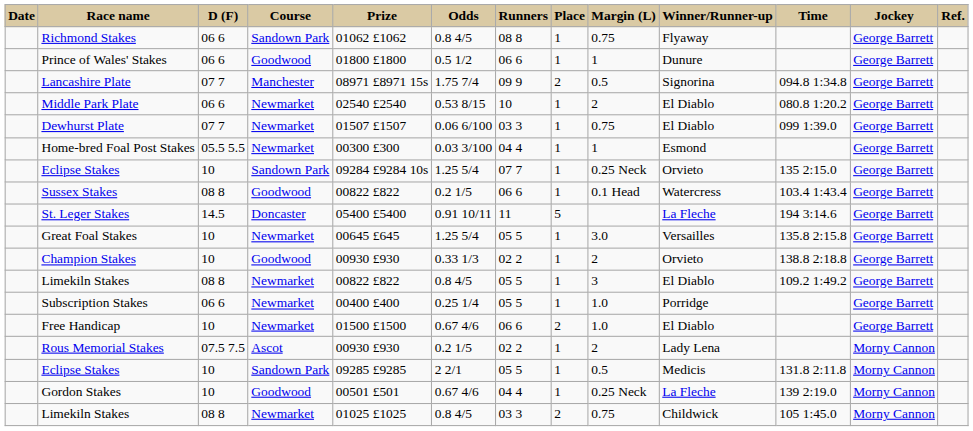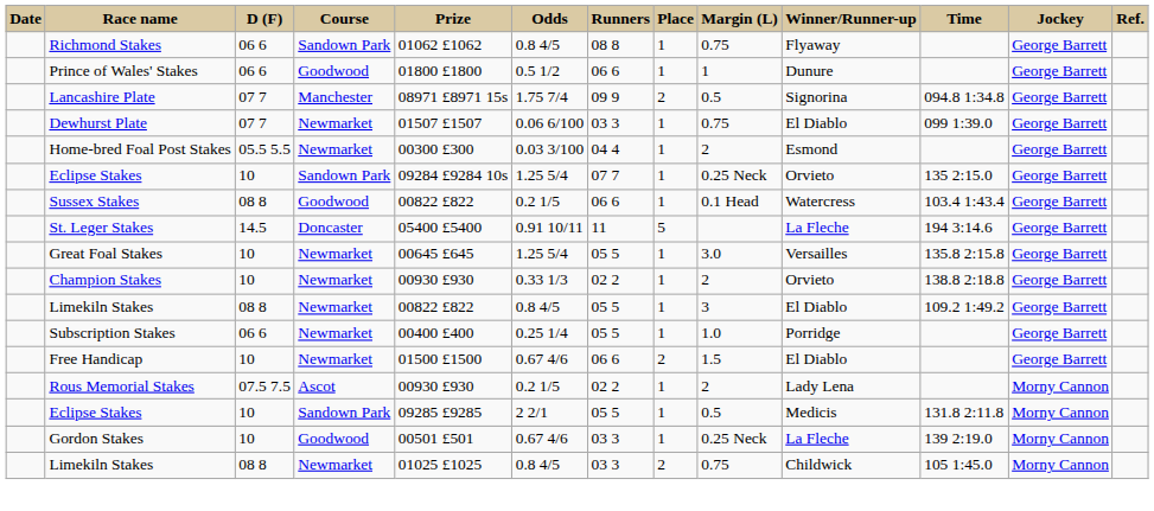- row: Middle Park Plate | 06 6 | Newmarket | 02540 £2540 | 0.53 8/15 | 10 | 1 | 2 | El Diablo | 080.8 1:20.2 | George Barrett
Home-bred Foal Post Stakes | Margin (L): 1 -> 2
Champion Stakes | Course: Goodwood -> Newmarket
Free Handicap | Margin (L): 1.0 -> 1.5
Gordon Stakes | Runners: 04 4 -> 03 3
